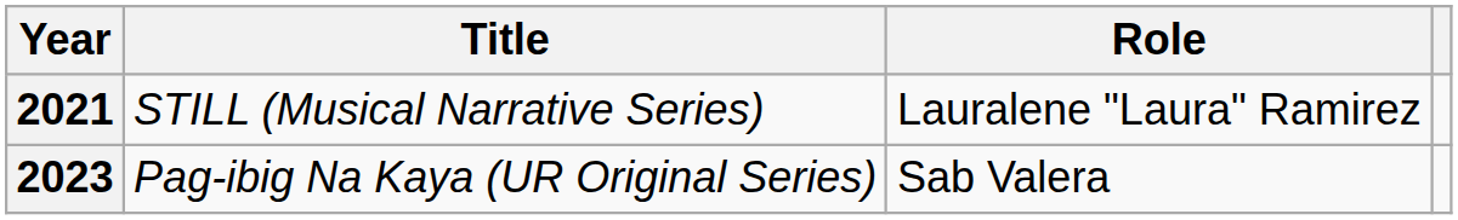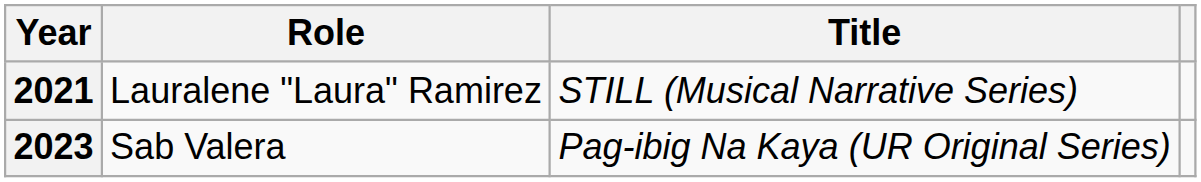columns swapped: Title <-> Role
